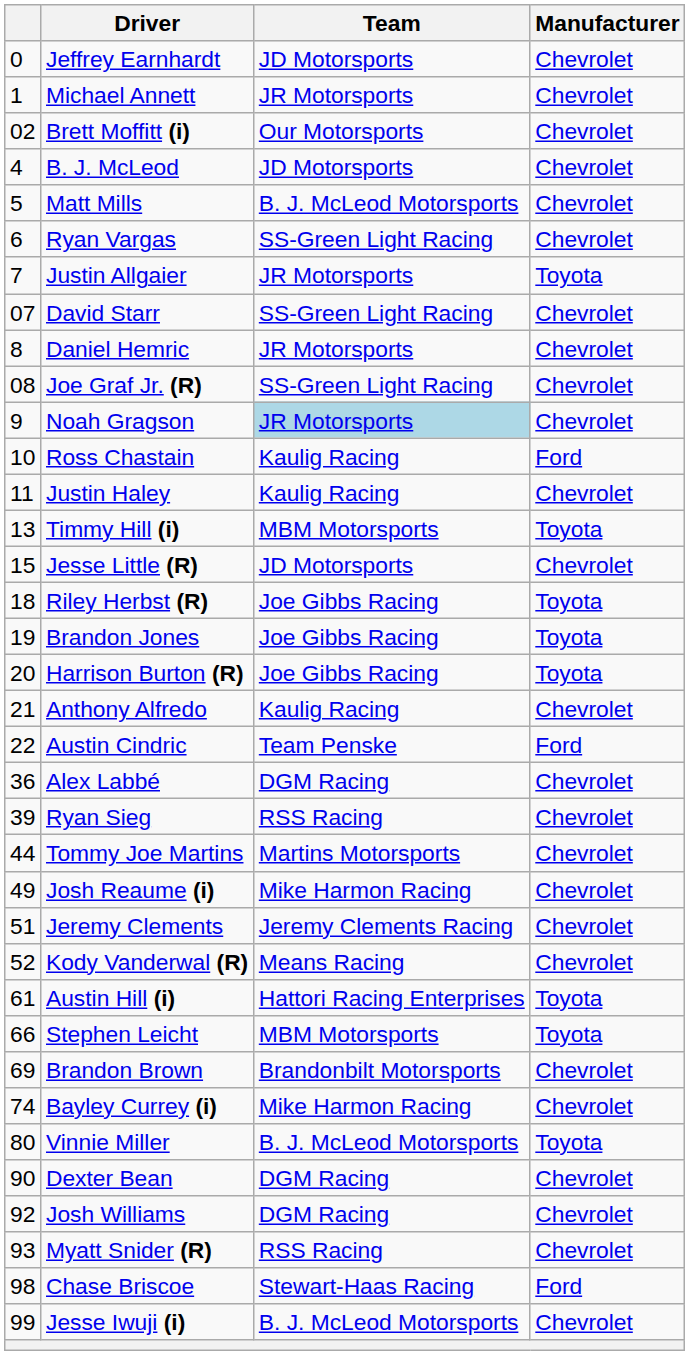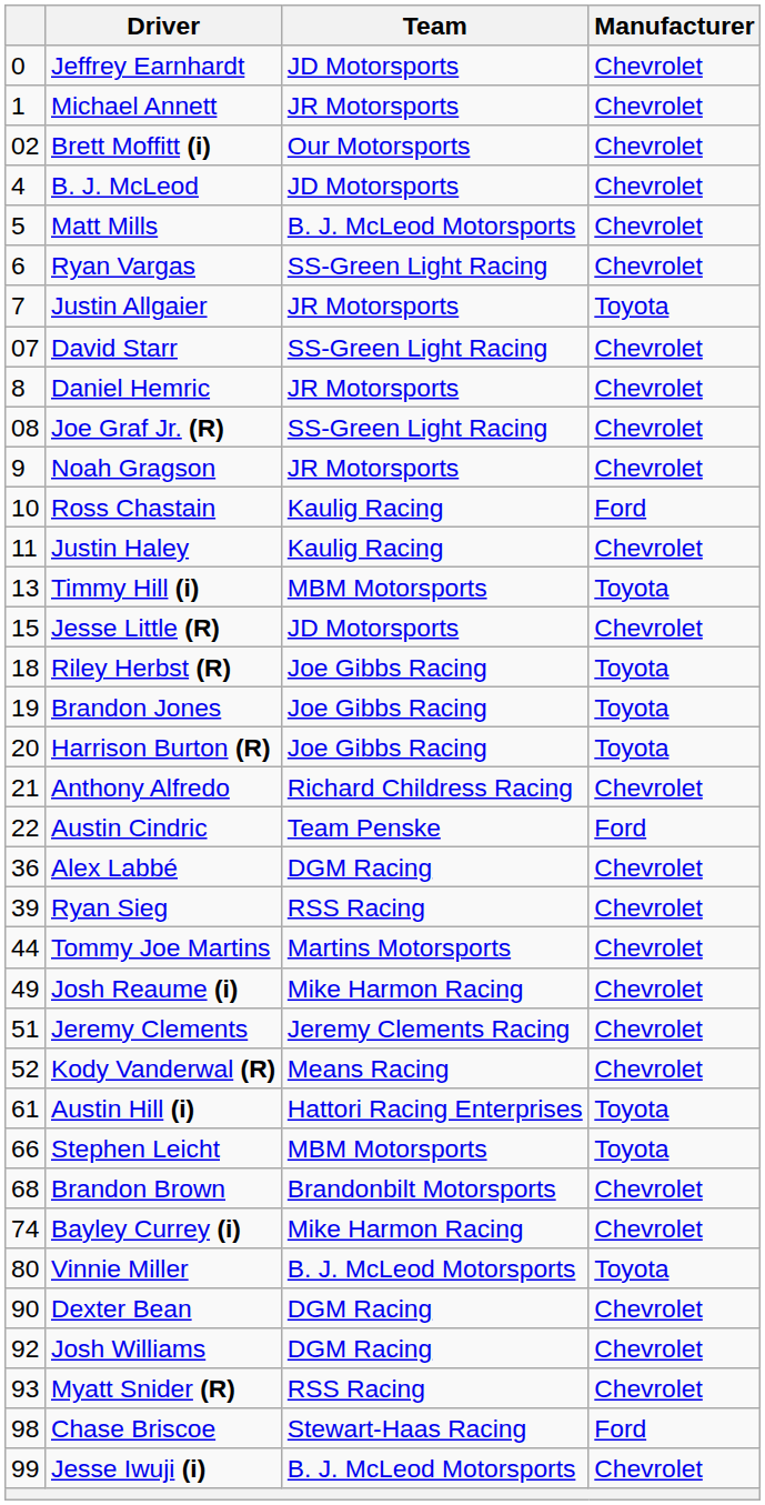Noah Gragson | Team: lightblue background -> no background
Anthony Alfredo | Team: Kaulig Racing -> Richard Childress Racing
Brandon Brown | column 1: 69 -> 68
